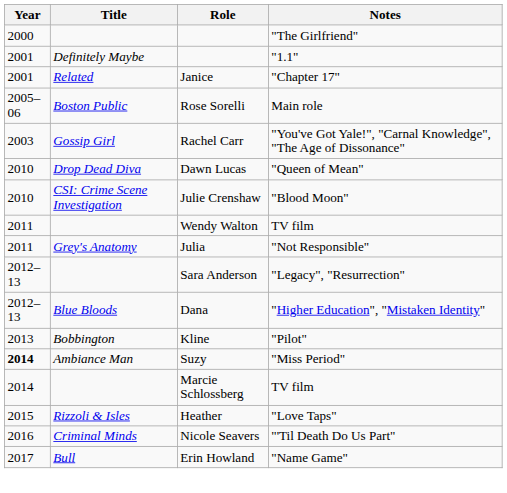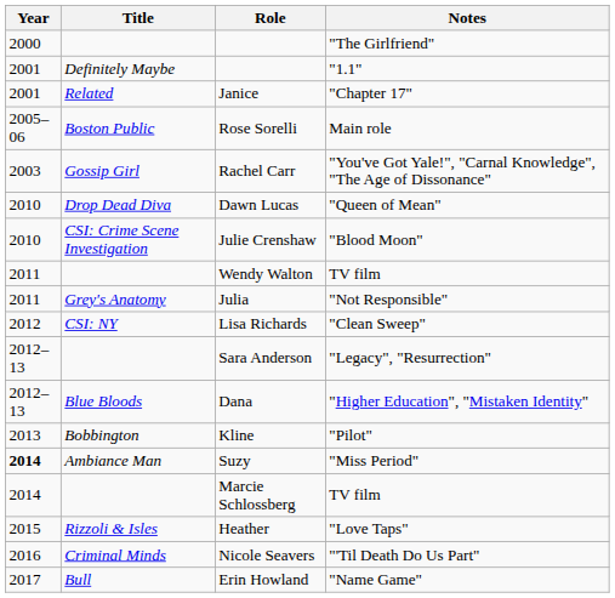+ row: 2012 | CSI: NY | Lisa Richards | "Clean Sweep"
